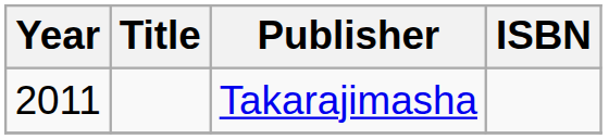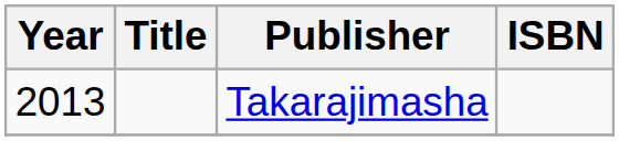Takarajimasha | Year: 2011 -> 2013
